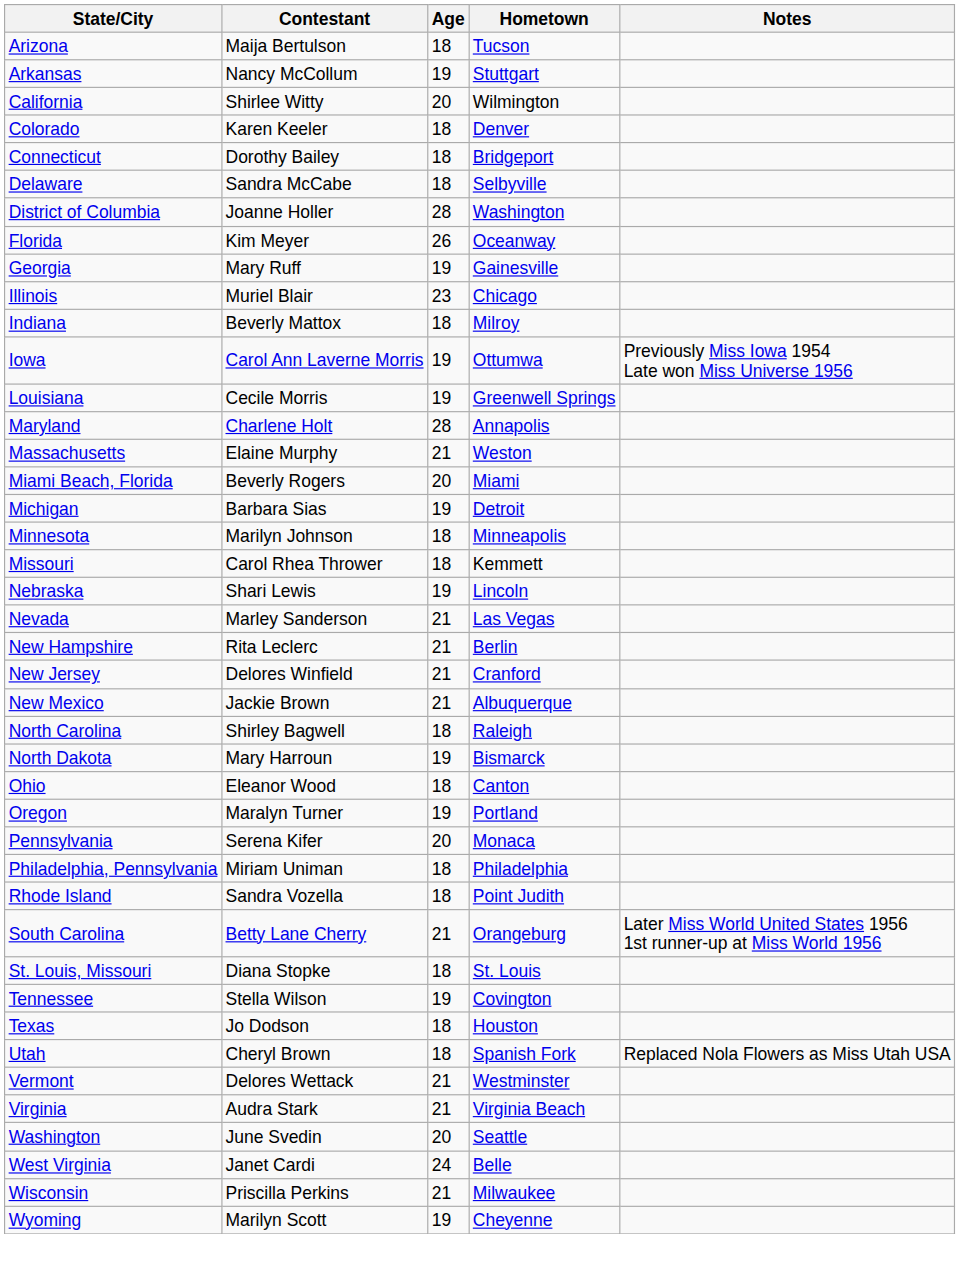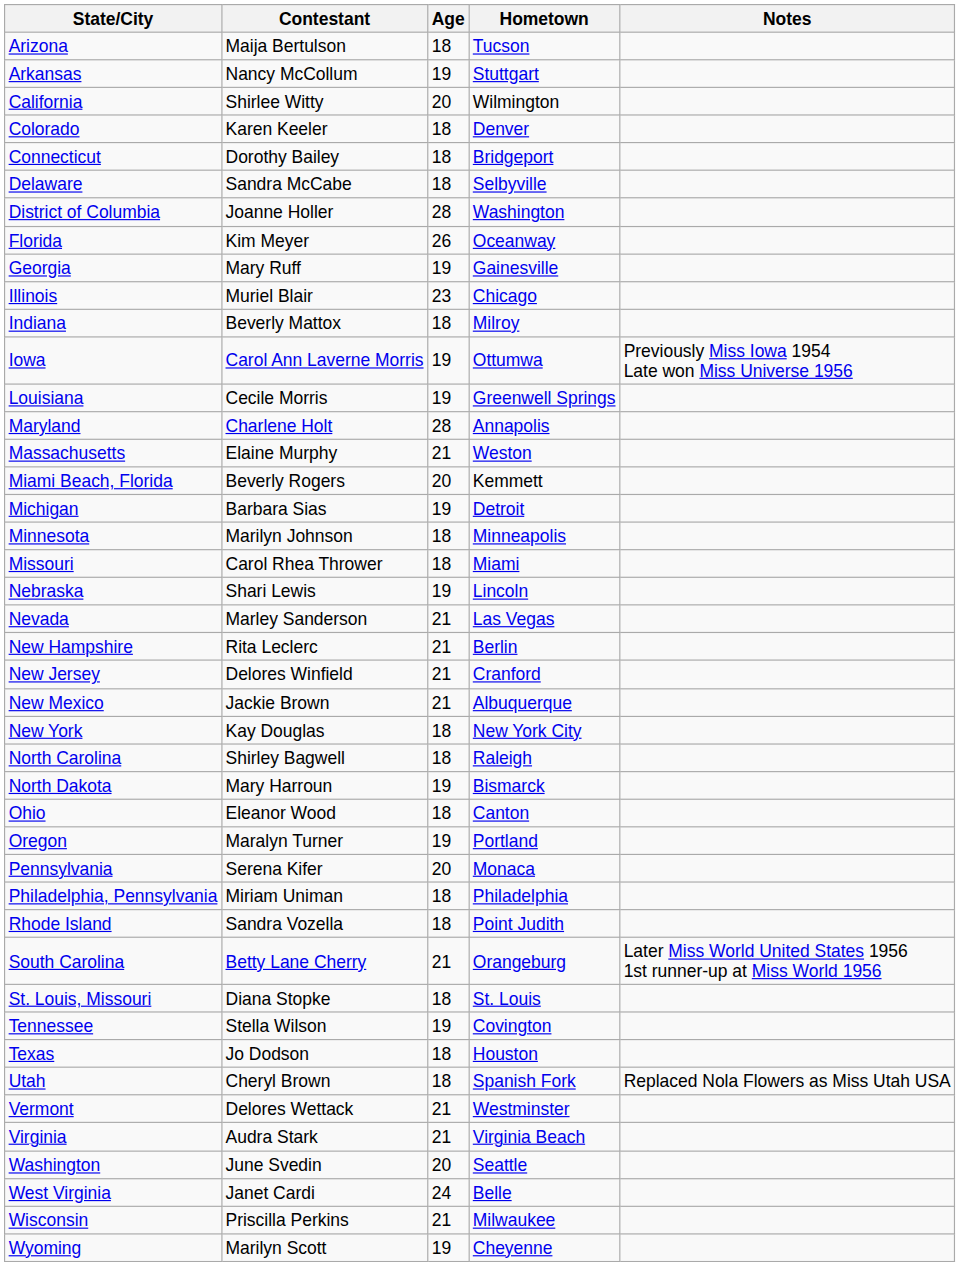Miami Beach, Florida | Hometown: Miami -> Kemmett
Missouri | Hometown: Kemmett -> Miami
+ row: New York | Kay Douglas | 18 | New York City
